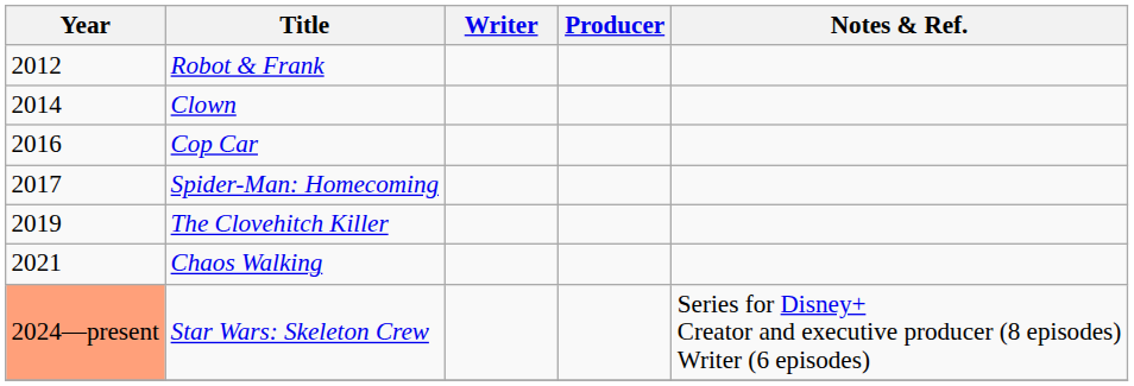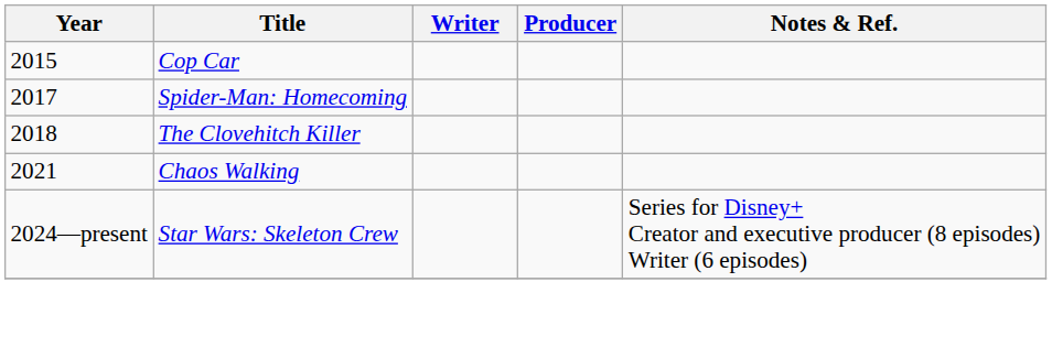- row: 2012 | Robot & Frank
- row: 2014 | Clown
Cop Car | Year: 2016 -> 2015
The Clovehitch Killer | Year: 2019 -> 2018
Star Wars: Skeleton Crew | Year: lightsalmon background -> no background
